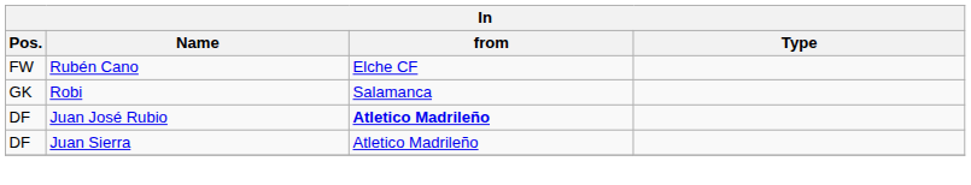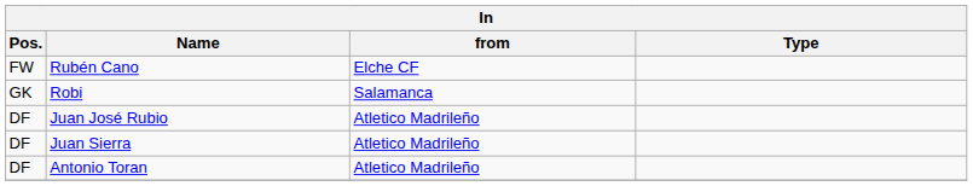Juan José Rubio | from: bold -> normal
+ row: DF | Antonio Toran | Atletico Madrileño
